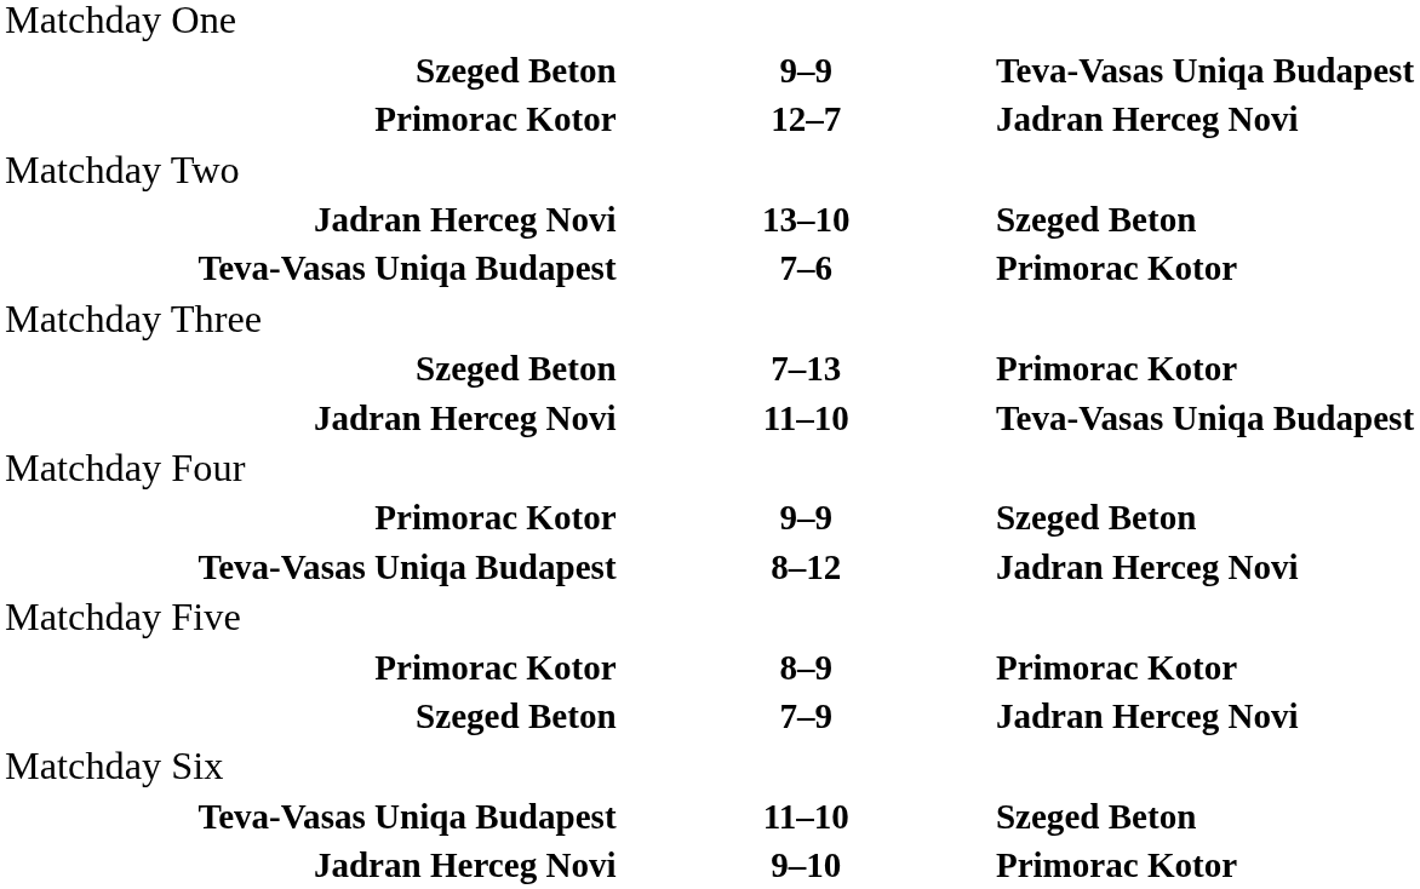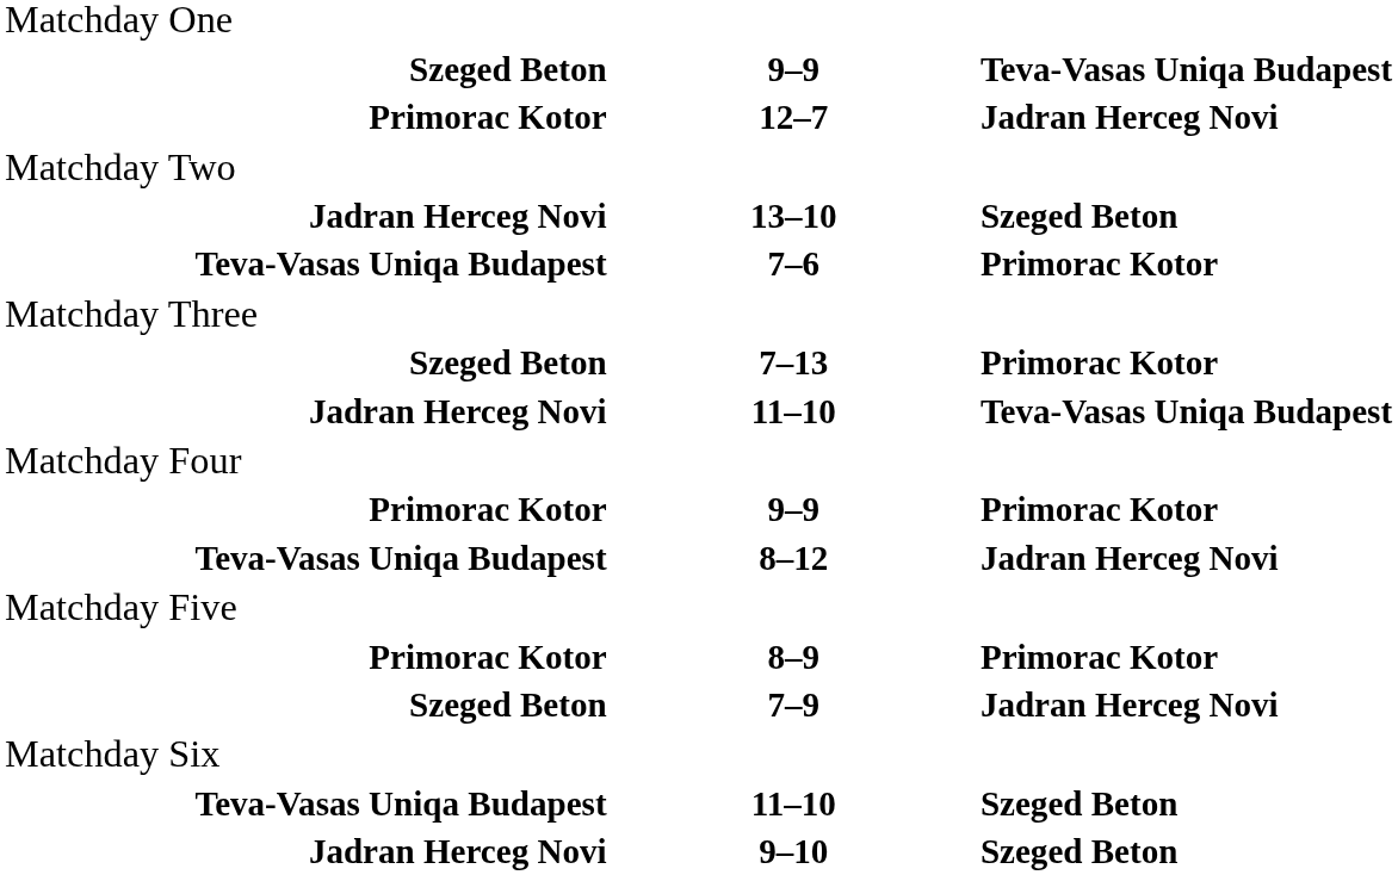Primorac Kotor / 9–9 | column 3: Szeged Beton -> Primorac Kotor
9–10 | column 3: Primorac Kotor -> Szeged Beton
